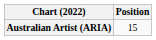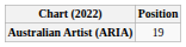Australian Artist (ARIA) | Position: 15 -> 19
